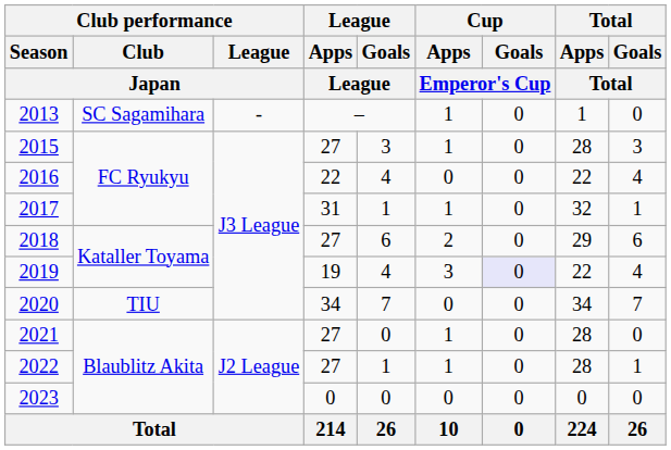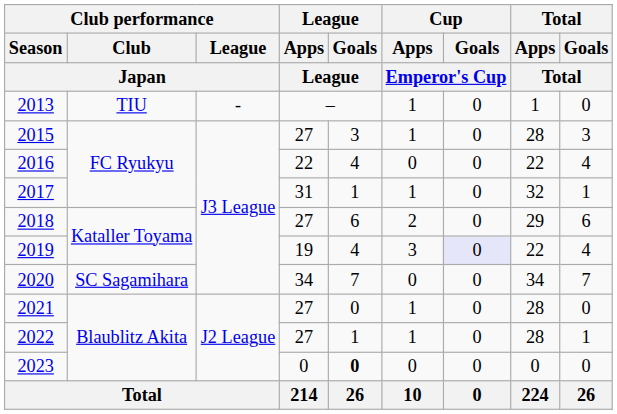2013 | Club performance / Club / Japan: SC Sagamihara -> TIU
2020 | Club performance / Club / Japan: TIU -> SC Sagamihara
2023 | League / Goals / League: normal -> bold
